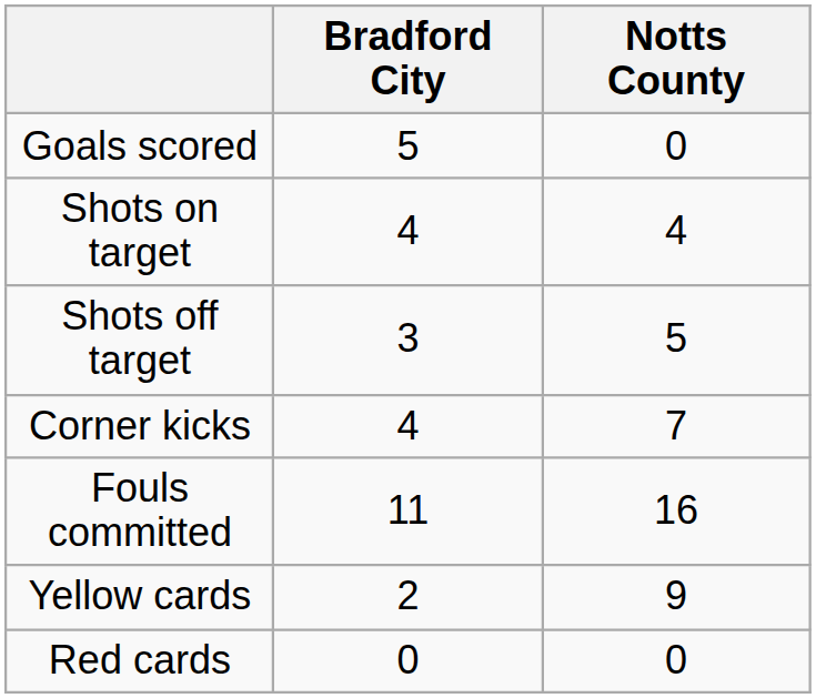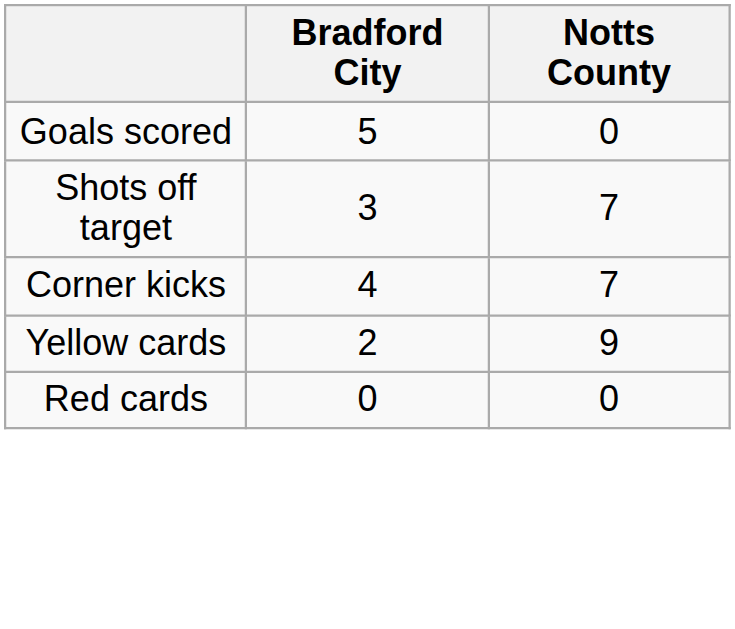- row: Shots on target | 4 | 4
Shots off target | Notts County: 5 -> 7
- row: Fouls committed | 11 | 16
